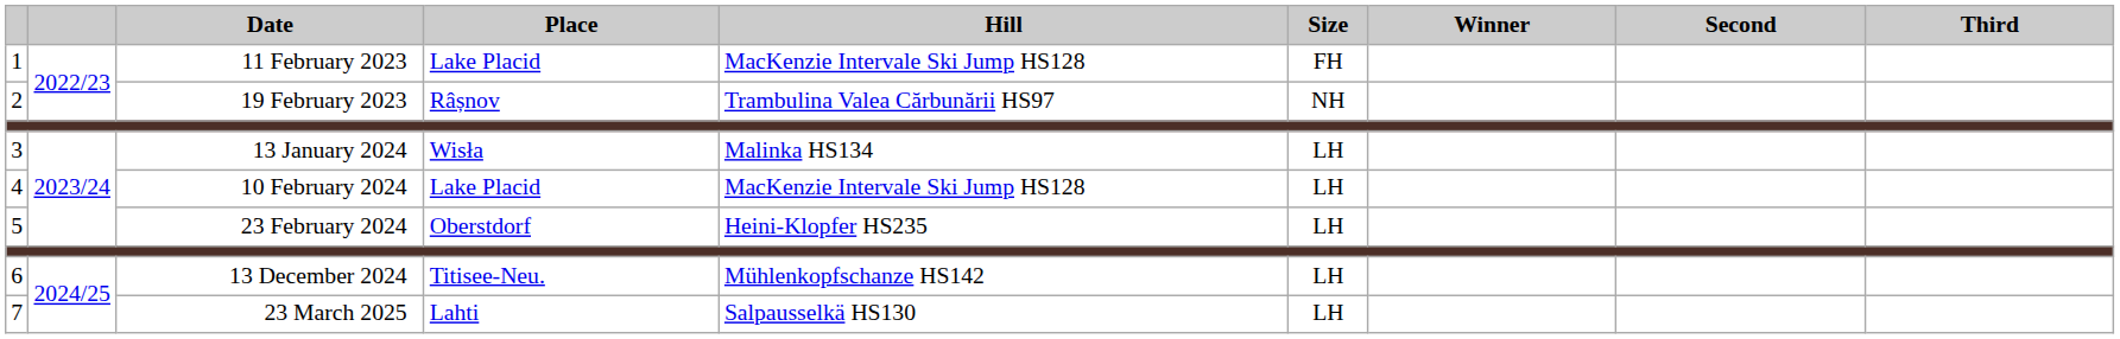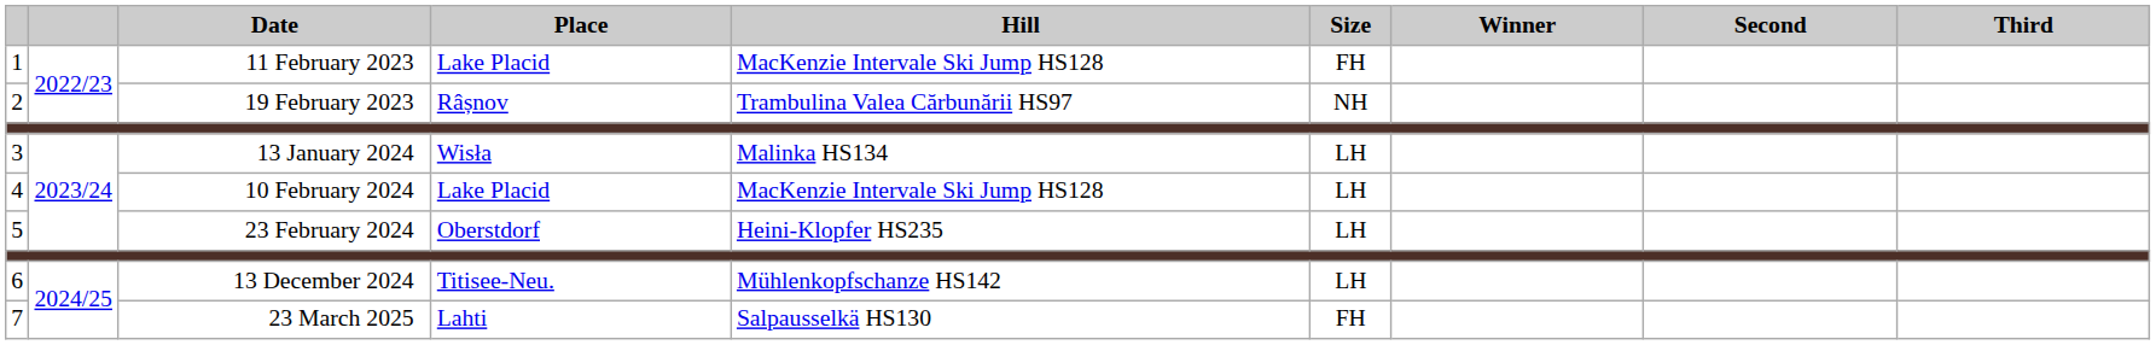7 | Size: LH -> FH
